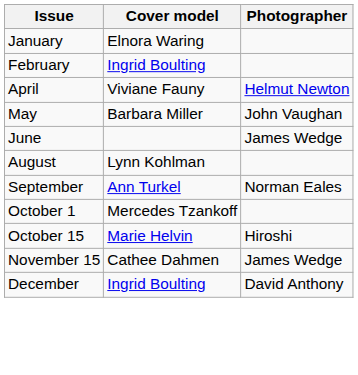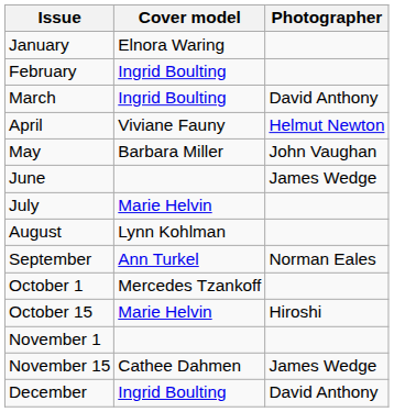+ row: March | Ingrid Boulting | David Anthony
+ row: July | Marie Helvin
+ row: November 1
